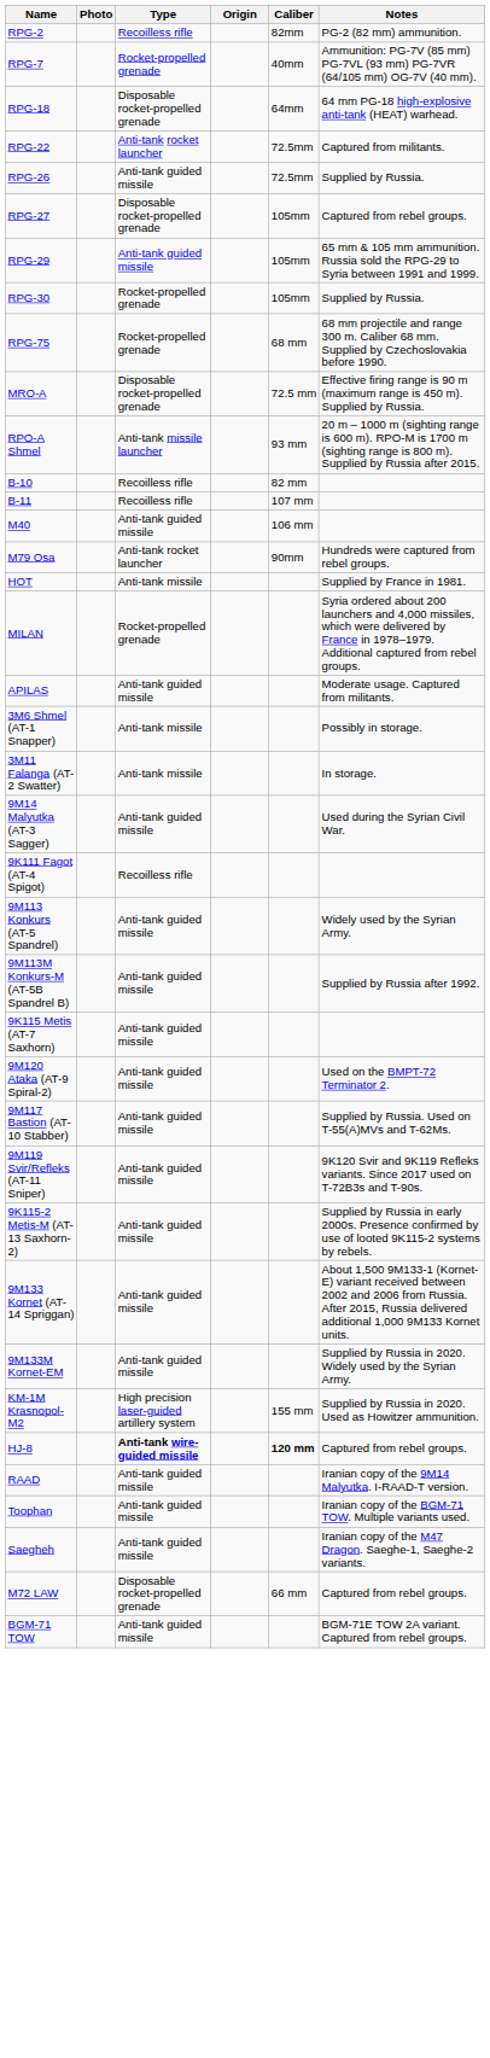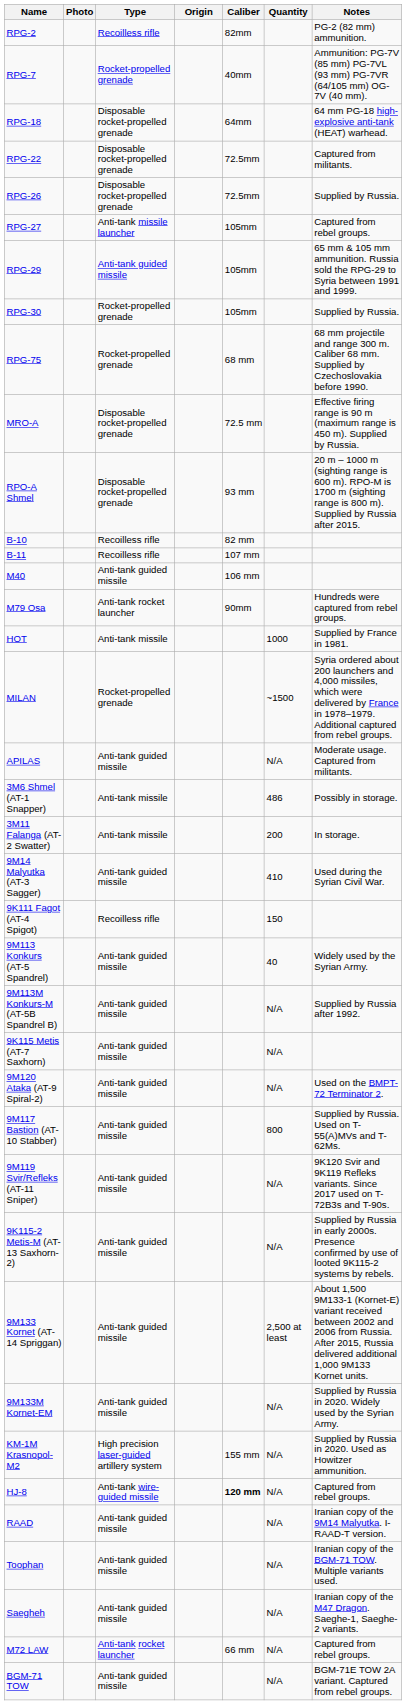+ column: Quantity | 1000 | ~1500 | N/A | 486 | 200 | 410 | 150 | 40 | N/A | N/A | N/A | 800 | N/A | N/A | 2,500 at least | N/A | N/A | N/A | N/A | N/A | N/A | N/A | N/A
RPG-22 | Type: Anti-tank rocket launcher -> Disposable rocket-propelled grenade
RPG-26 | Type: Anti-tank guided missile -> Disposable rocket-propelled grenade
RPG-27 | Type: Disposable rocket-propelled grenade -> Anti-tank missile launcher
RPO-A Shmel | Type: Anti-tank missile launcher -> Disposable rocket-propelled grenade
HJ-8 | Type: bold -> normal
M72 LAW | Type: Disposable rocket-propelled grenade -> Anti-tank rocket launcher
